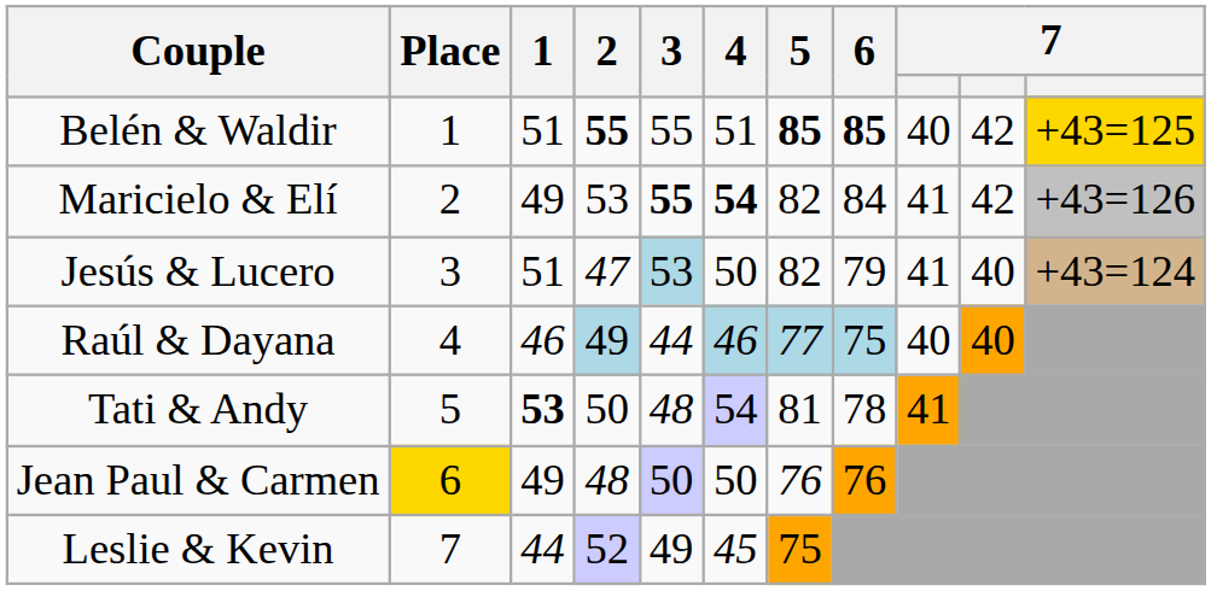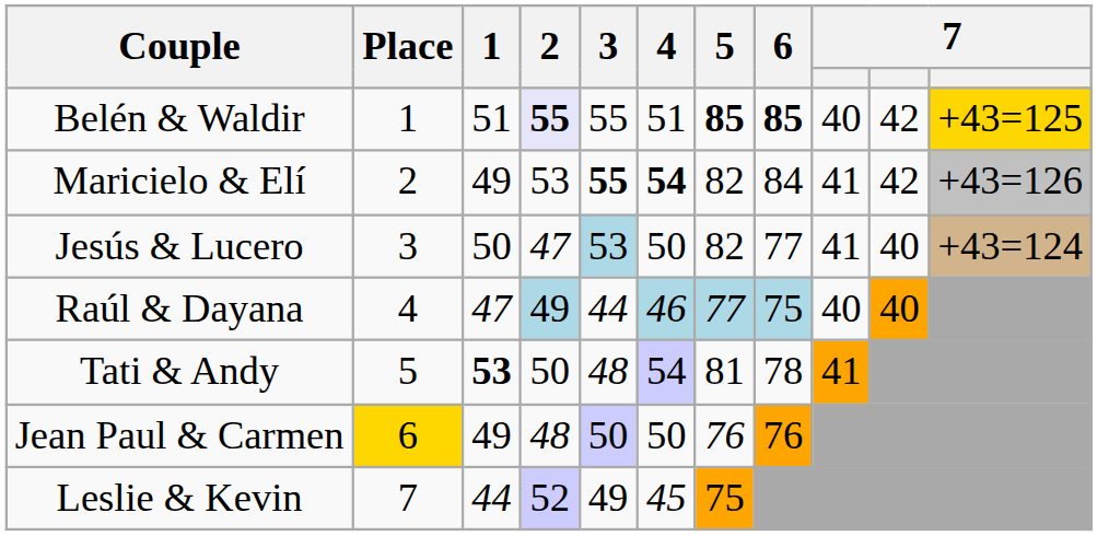Belén & Waldir | 2: no background -> lavender background
Jesús & Lucero | 1: 51 -> 50
Jesús & Lucero | 6: 79 -> 77
Raúl & Dayana | 1: 46 -> 47
